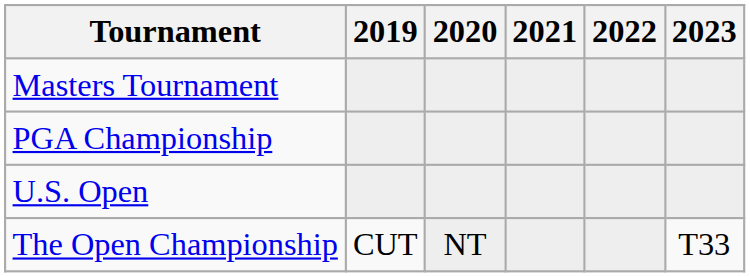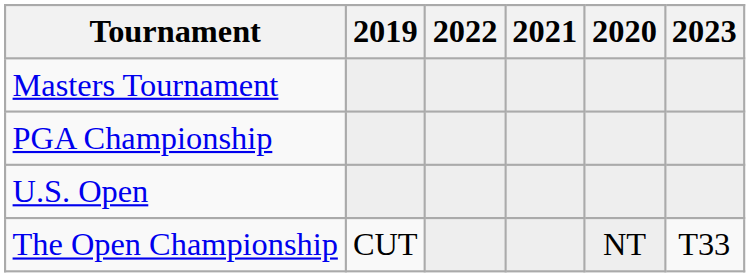columns swapped: 2020 <-> 2022
